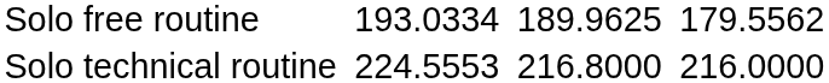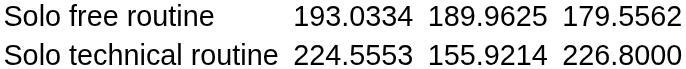Solo technical routine | column 5: 216.8000 -> 155.9214
Solo technical routine | column 7: 216.0000 -> 226.8000
